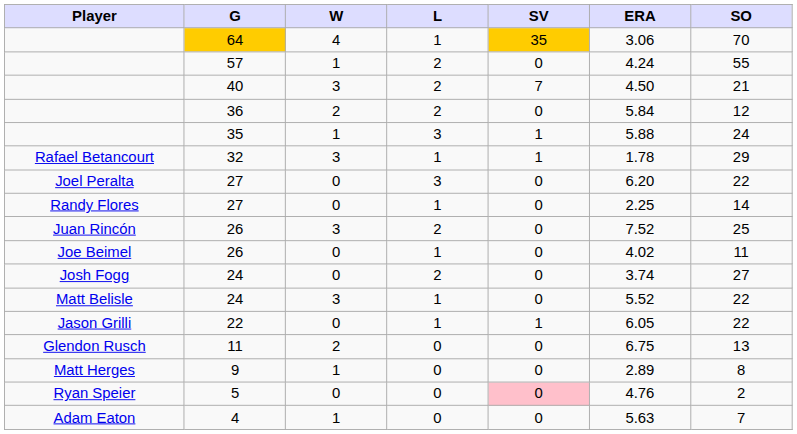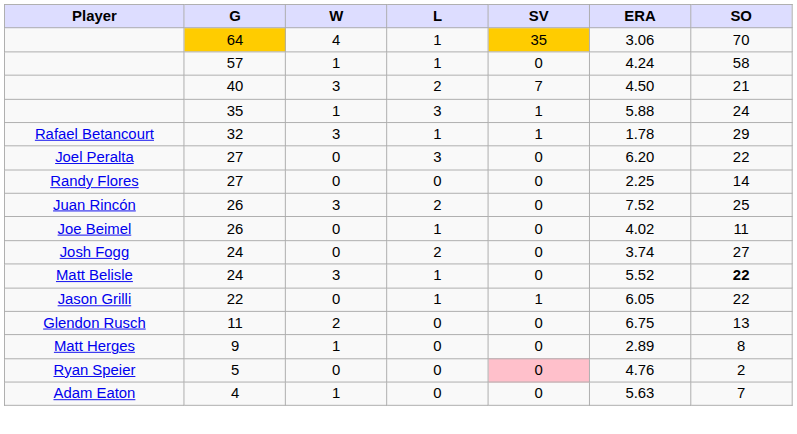57 | L: 2 -> 1
57 | SO: 55 -> 58
- row: 36 | 2 | 2 | 0 | 5.84 | 12
Randy Flores / 27 | L: 1 -> 0
Matt Belisle / 24 | SO: normal -> bold
